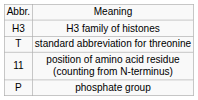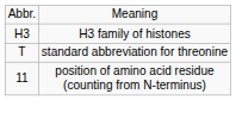- row: P | phosphate group
